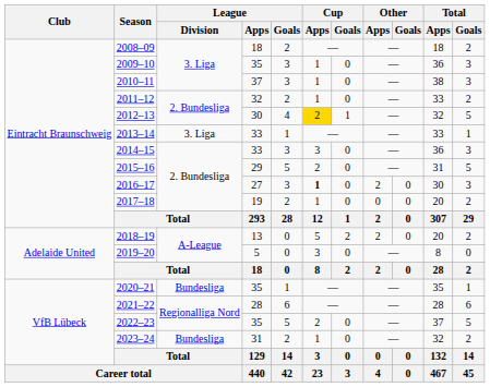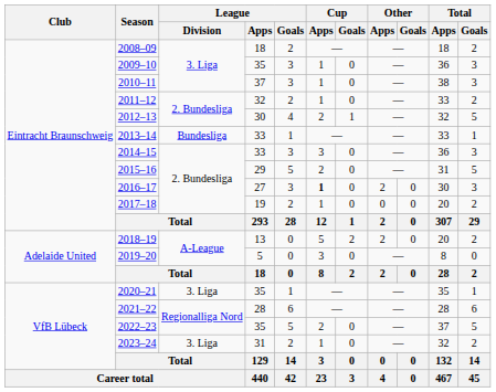2012–13 | Cup / Apps: gold background -> no background
2013–14 | League / Division: 3. Liga -> Bundesliga
2020–21 | League / Division: Bundesliga -> 3. Liga
2023–24 | League / Division: Bundesliga -> 3. Liga
